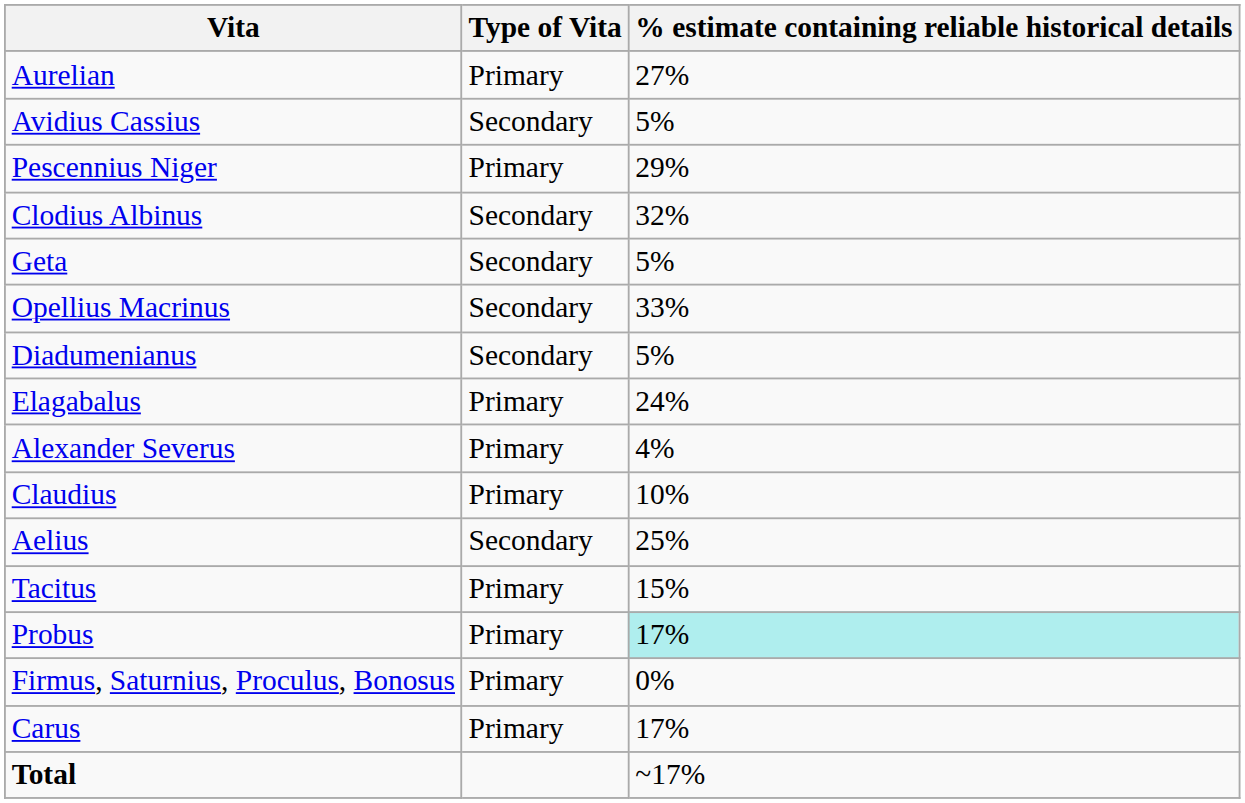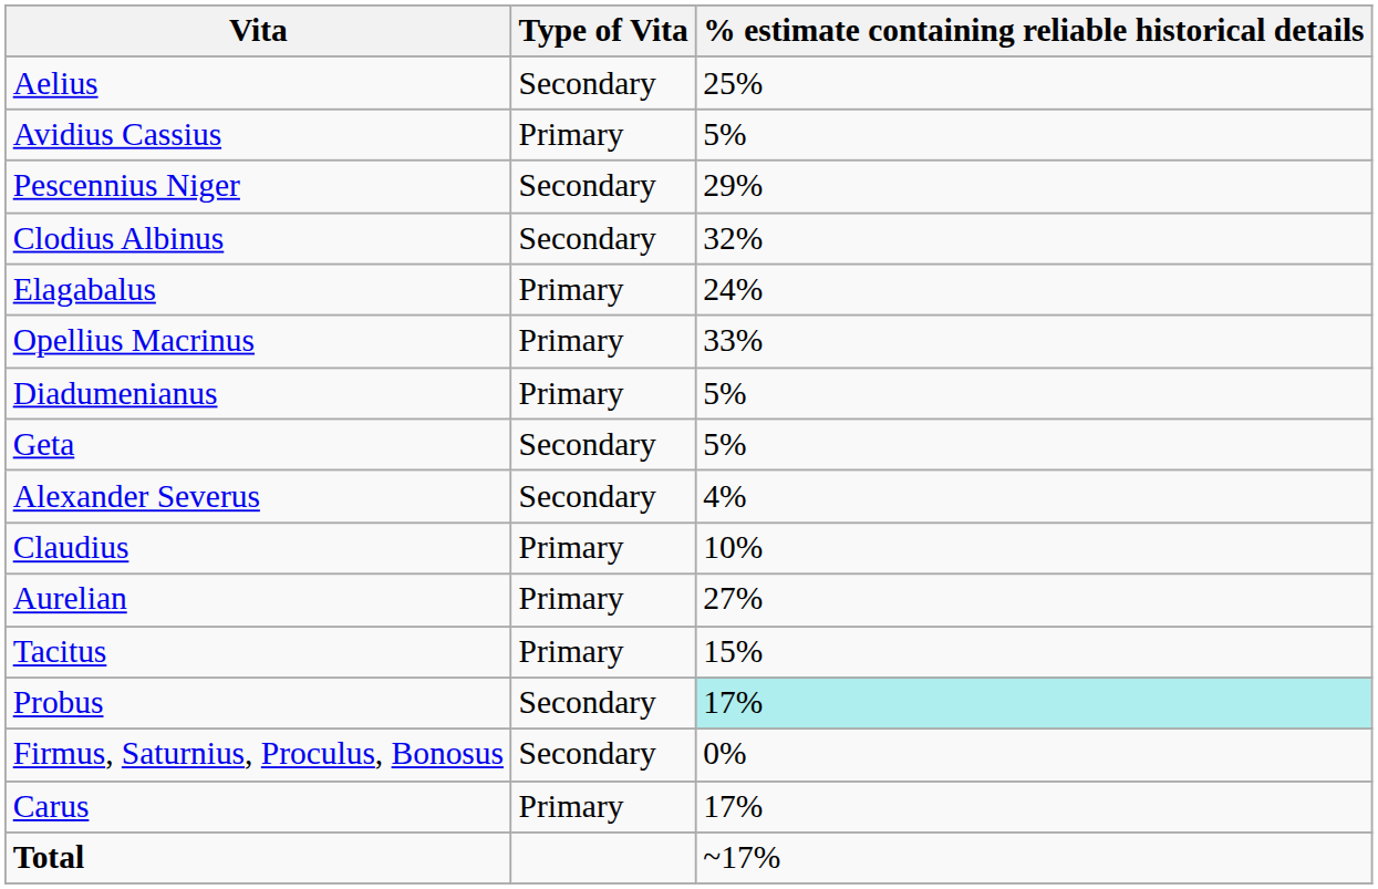rows swapped: Aelius <-> Aurelian
Avidius Cassius | Type of Vita: Secondary -> Primary
Pescennius Niger | Type of Vita: Primary -> Secondary
rows swapped: Geta <-> Elagabalus
Opellius Macrinus | Type of Vita: Secondary -> Primary
Diadumenianus | Type of Vita: Secondary -> Primary
Alexander Severus | Type of Vita: Primary -> Secondary
Probus | Type of Vita: Primary -> Secondary
Firmus, Saturnius, Proculus, Bonosus | Type of Vita: Primary -> Secondary
